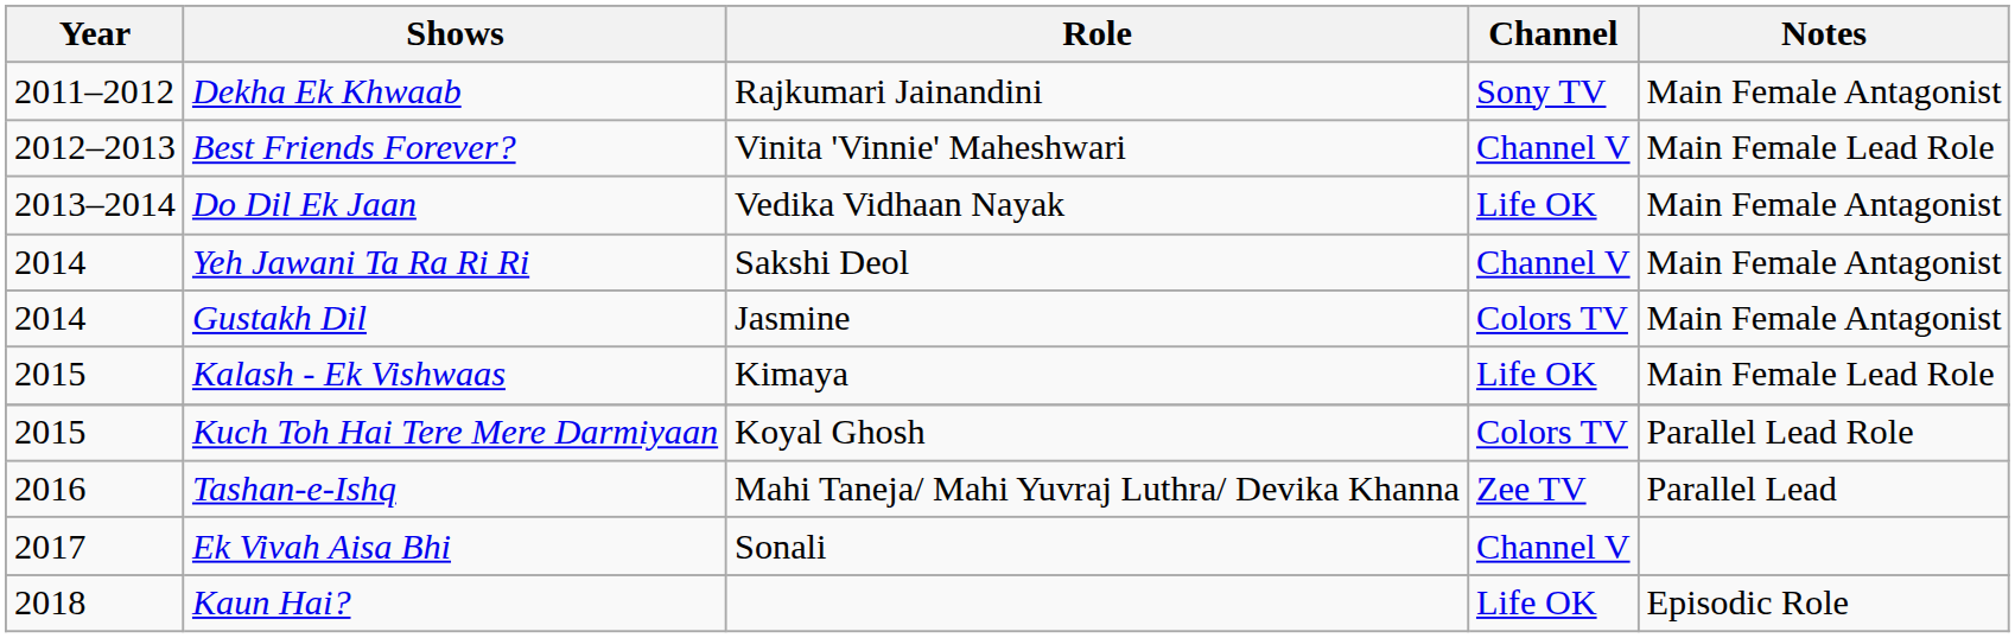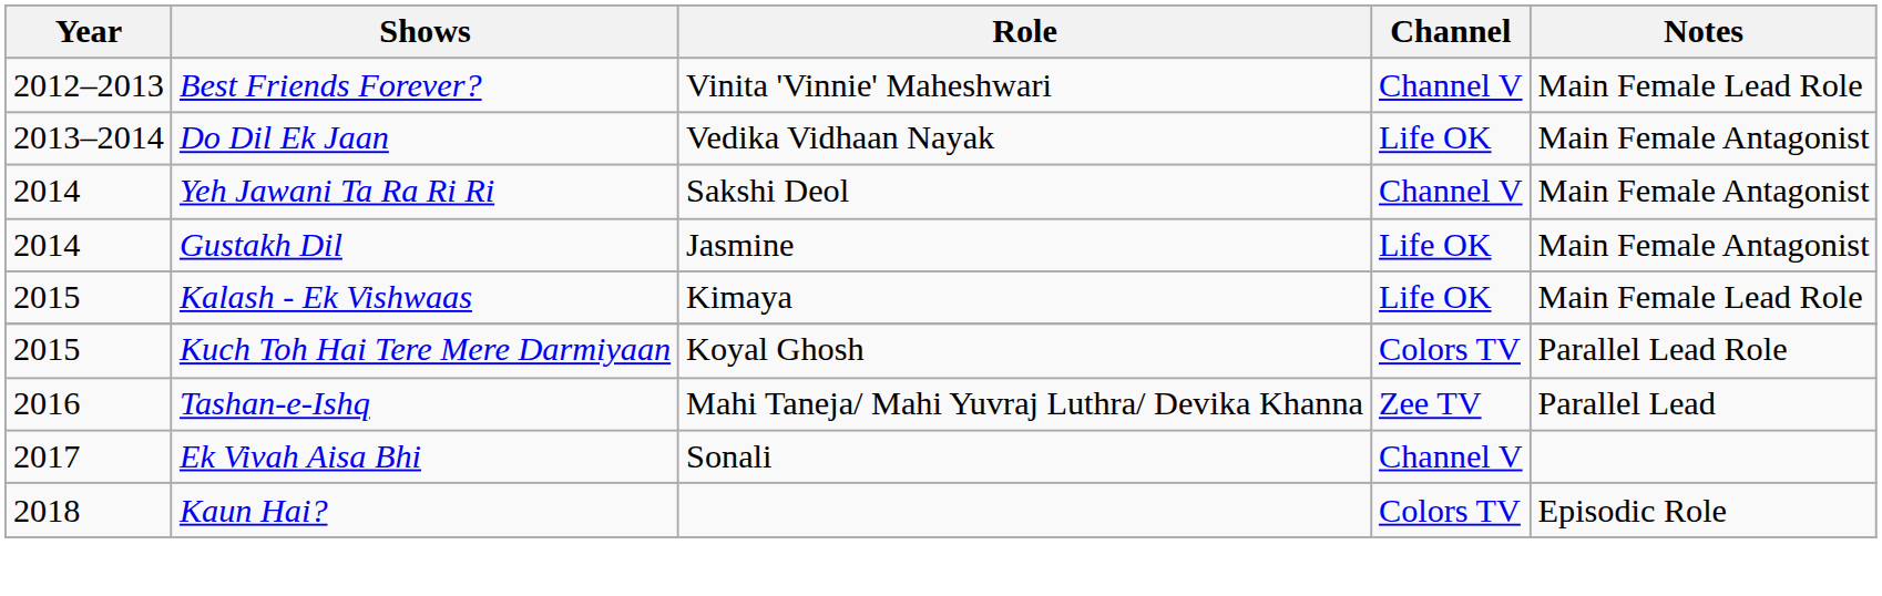- row: 2011–2012 | Dekha Ek Khwaab | Rajkumari Jainandini | Sony TV | Main Female Antagonist
Gustakh Dil | Channel: Colors TV -> Life OK
Kaun Hai? | Channel: Life OK -> Colors TV
